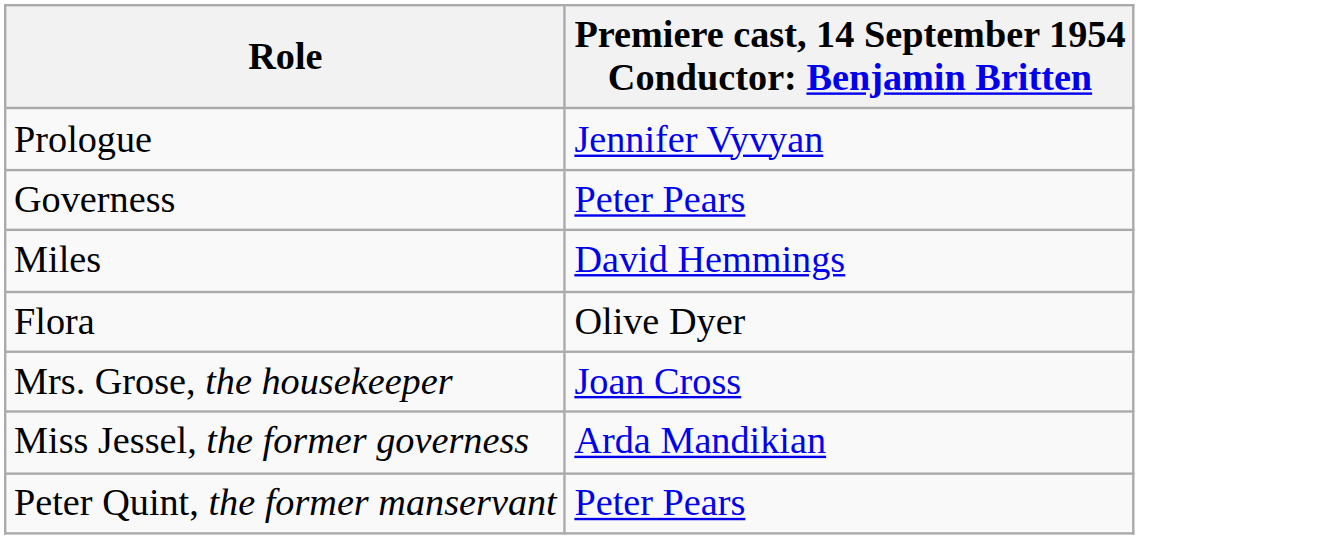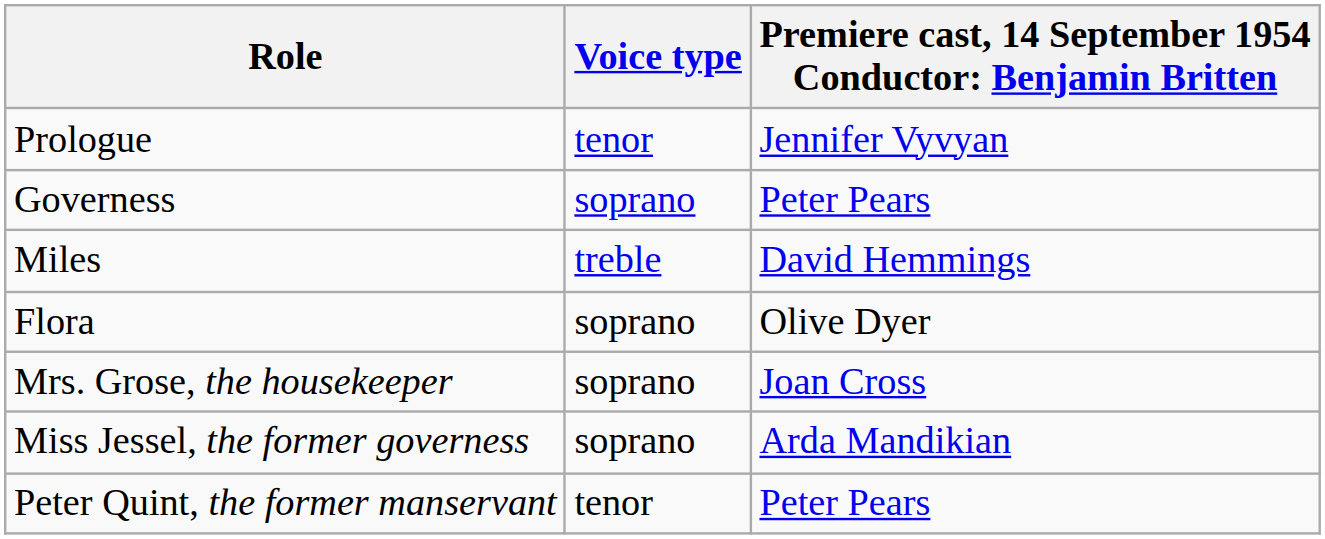+ column: Voice type | tenor | soprano | treble | soprano | soprano | soprano | tenor
